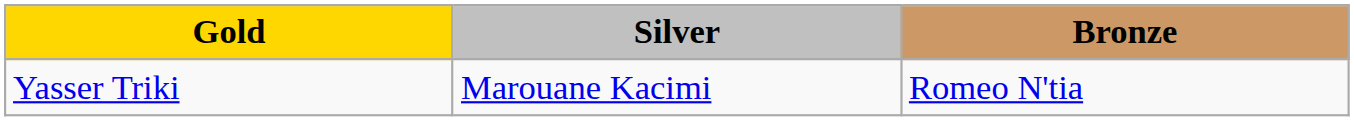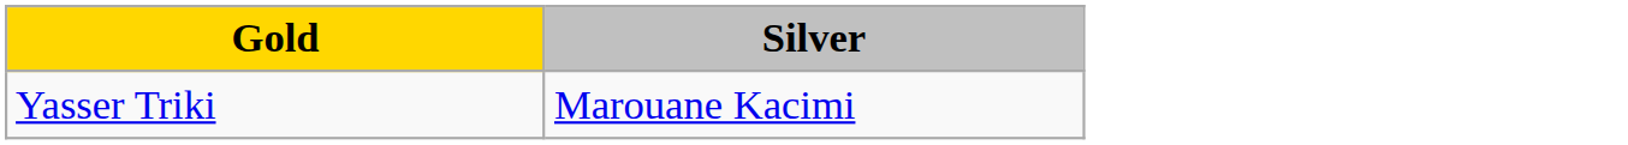- column: Bronze | Romeo N'tia
